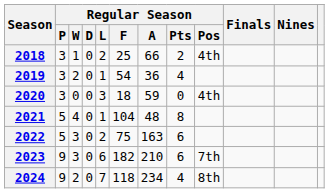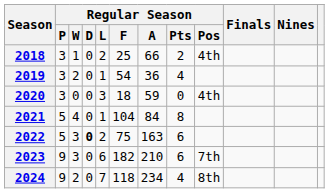2021 | Regular Season / A: 48 -> 84
2022 | Regular Season / D: normal -> bold
